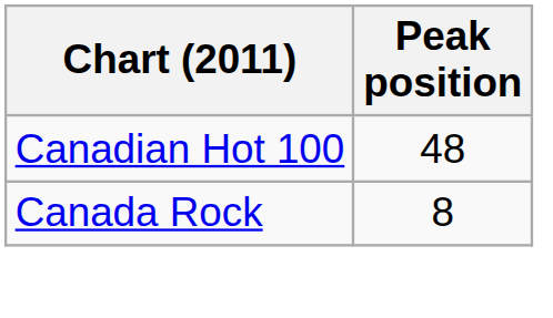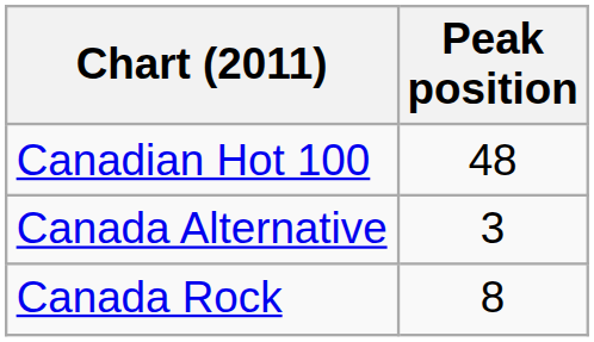+ row: Canada Alternative | 3
